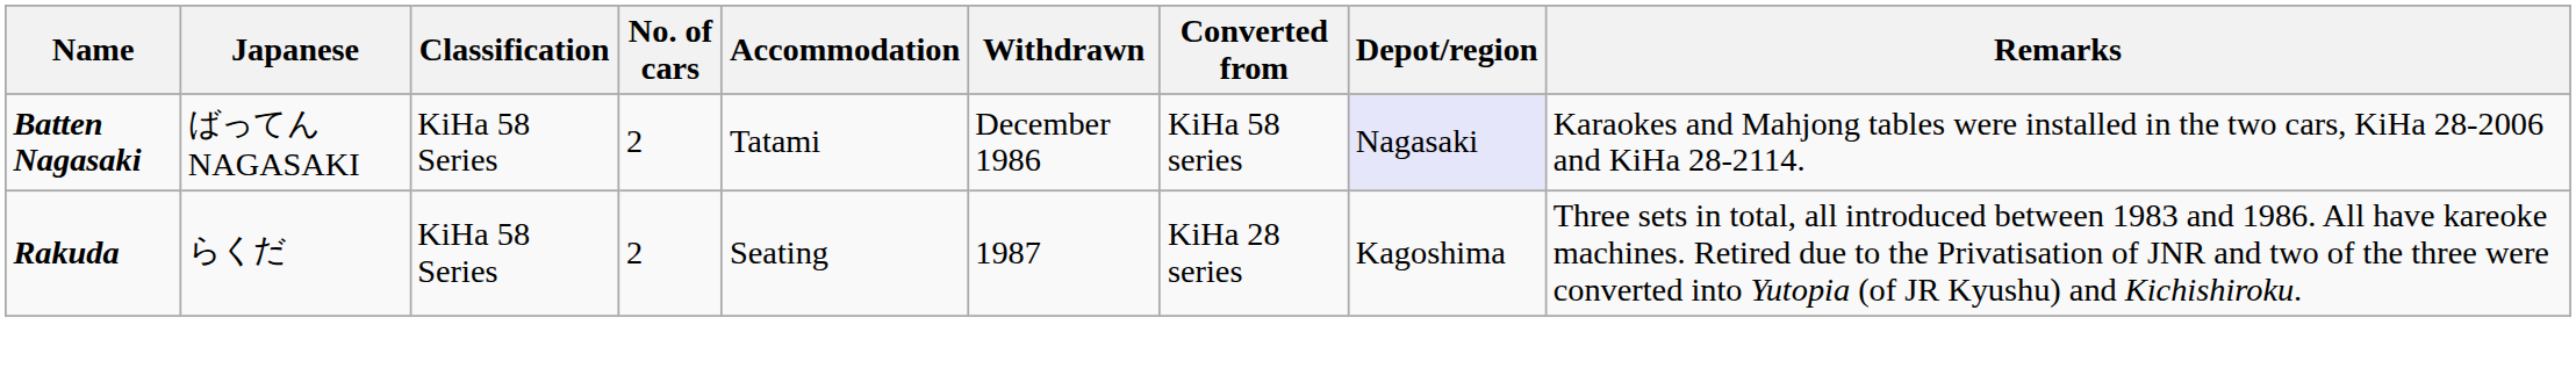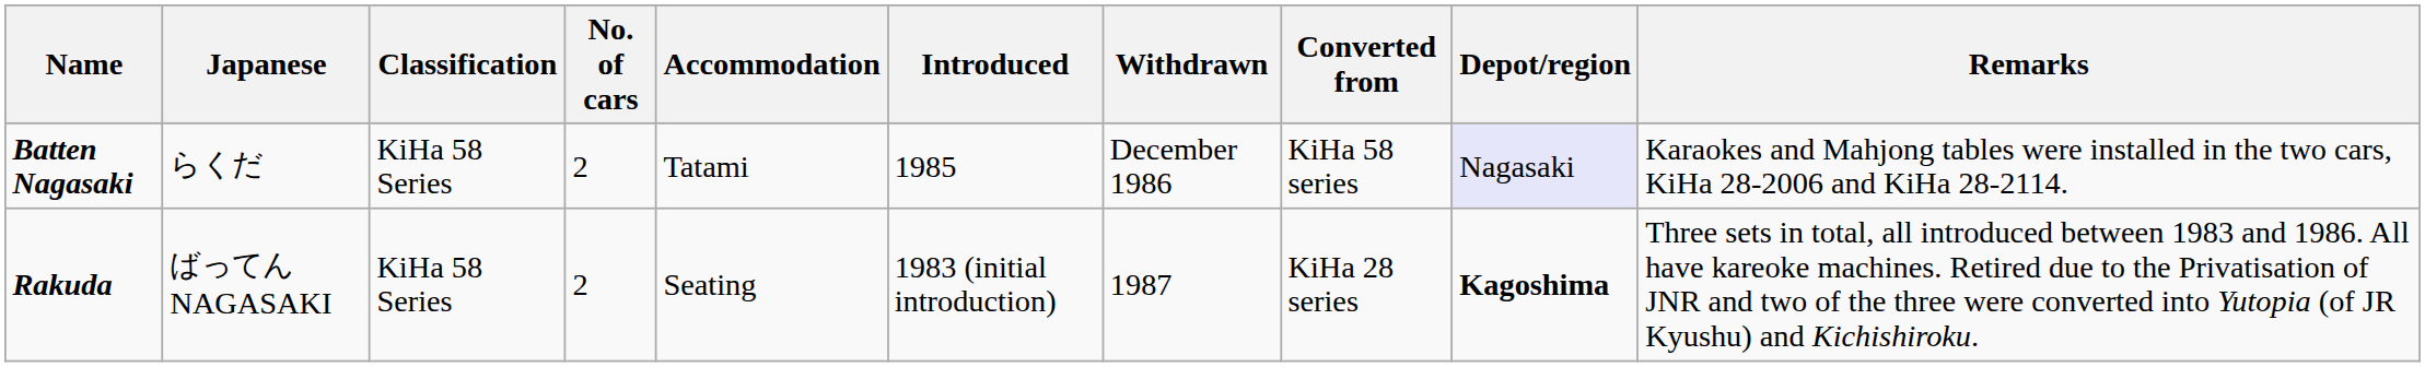+ column: Introduced | 1985 | 1983 (initial introduction)
Batten Nagasaki | Japanese: ばってんNAGASAKI -> らくだ
Rakuda | Japanese: らくだ -> ばってんNAGASAKI
Rakuda | Depot/region: normal -> bold
